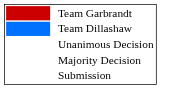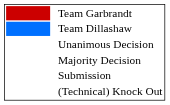+ row: (Technical) Knock Out
